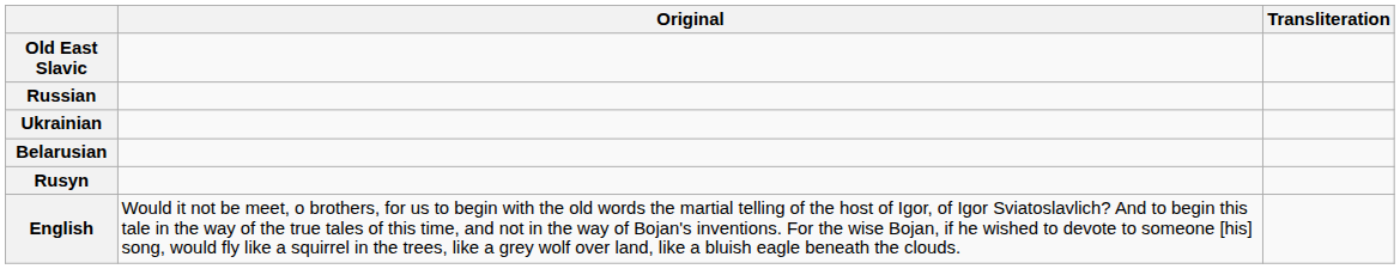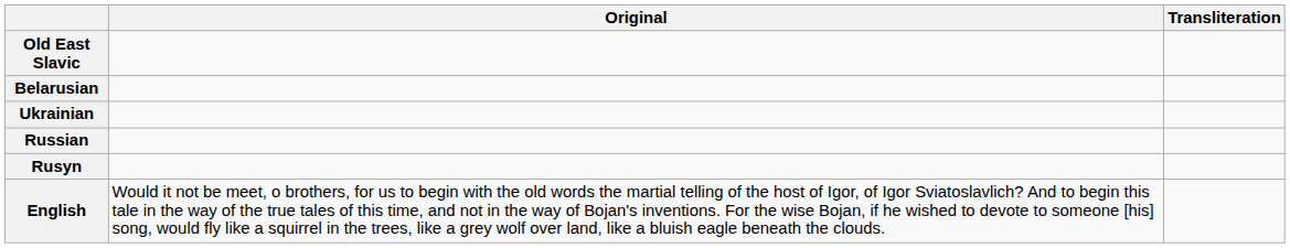rows swapped: Russian <-> Belarusian
